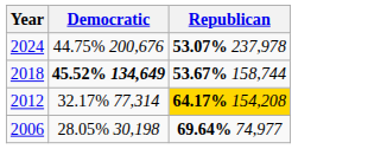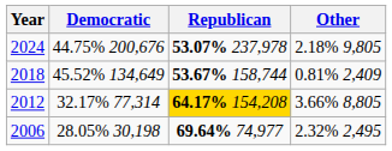+ column: Other | 2.18% 9,805 | 0.81% 2,409 | 3.66% 8,805 | 2.32% 2,495
2018 | Democratic: bold -> normal
